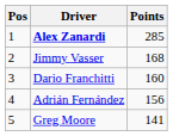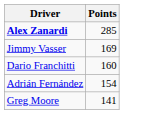- column: Pos | 1 | 2 | 3 | 4 | 5
Jimmy Vasser | Points: 168 -> 169
Adrián Fernández | Points: 156 -> 154
